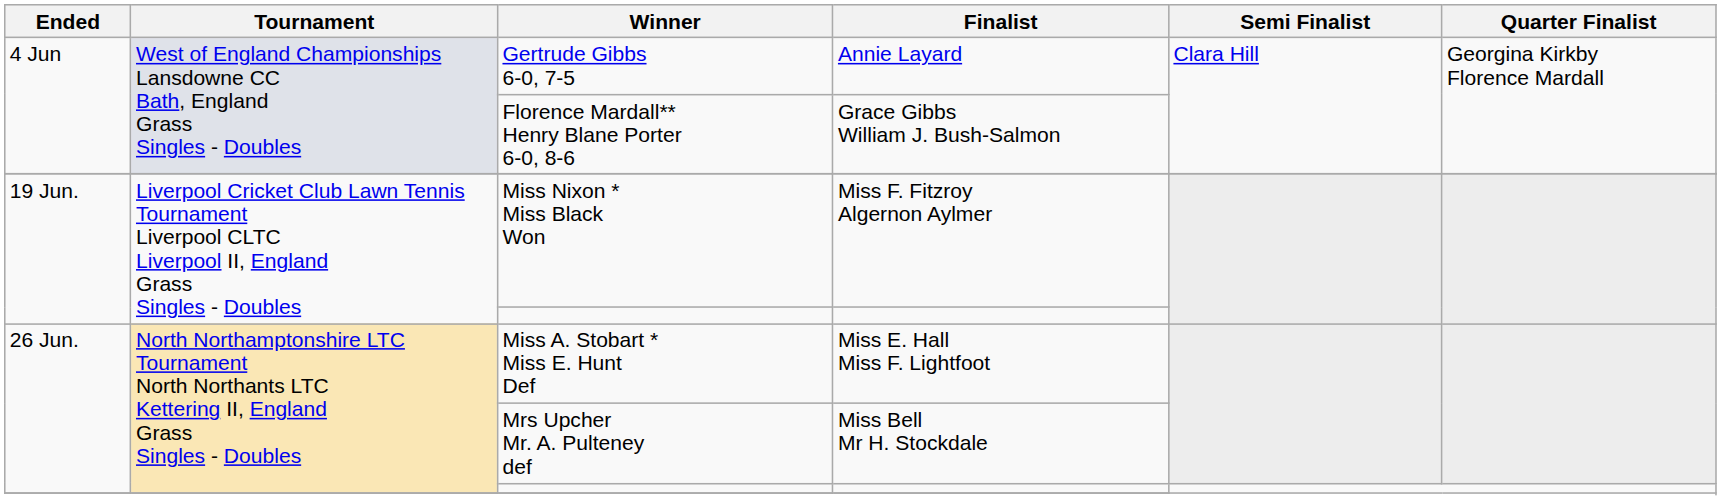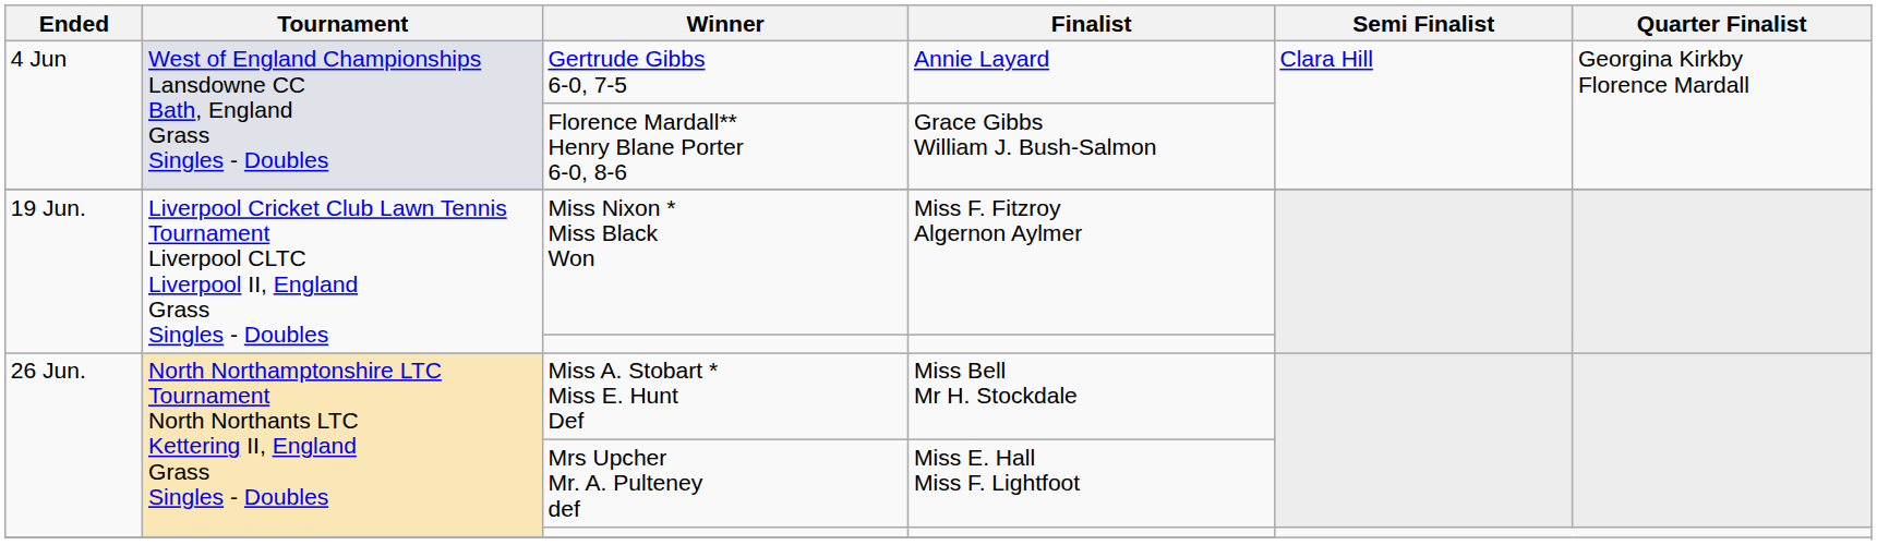Miss A. Stobart * Miss E. Hunt Def | Finalist: Miss E. Hall Miss F. Lightfoot -> Miss Bell Mr H. Stockdale
Mrs Upcher Mr. A. Pulteney def | Finalist: Miss Bell Mr H. Stockdale -> Miss E. Hall Miss F. Lightfoot
